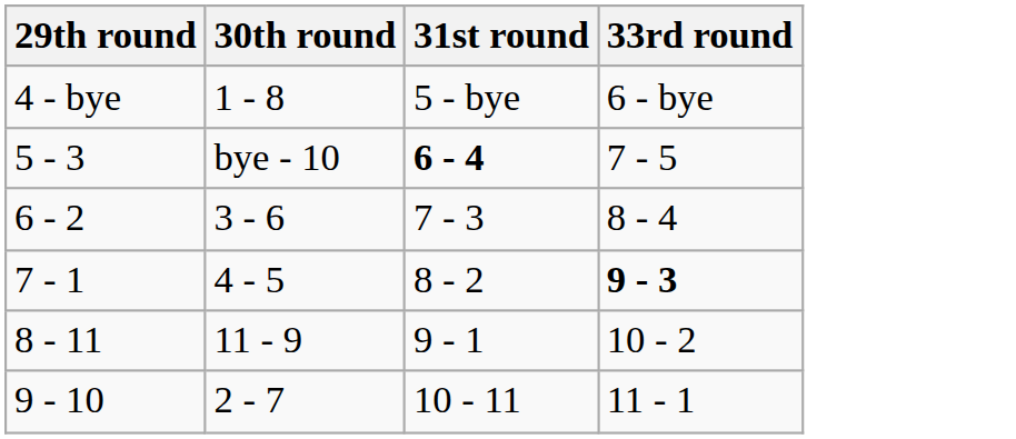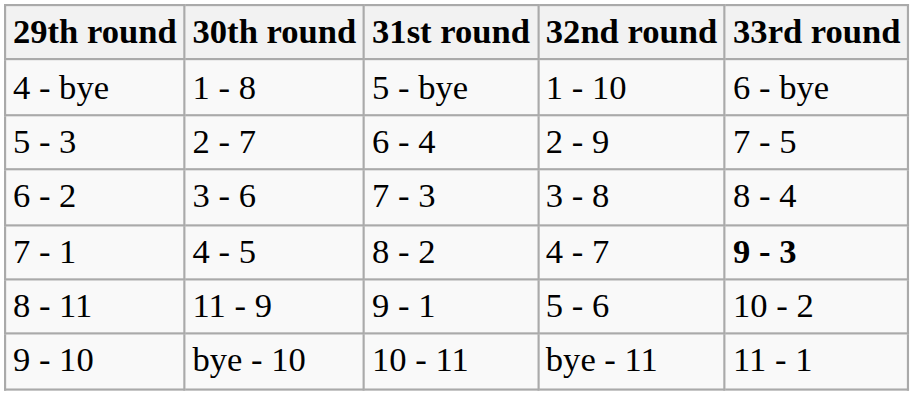+ column: 32nd round | 1 - 10 | 2 - 9 | 3 - 8 | 4 - 7 | 5 - 6 | bye - 11
5 - 3 | 30th round: bye - 10 -> 2 - 7
5 - 3 | 31st round: bold -> normal
9 - 10 | 30th round: 2 - 7 -> bye - 10
